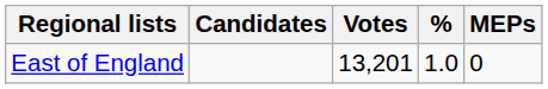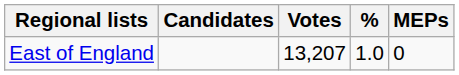East of England | Votes: 13,201 -> 13,207
